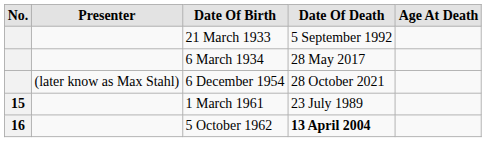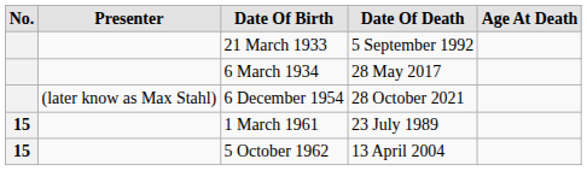5 October 1962 | No.: 16 -> 15
5 October 1962 | Date Of Death: bold -> normal
